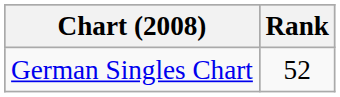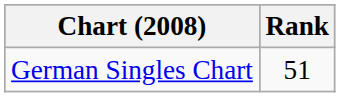German Singles Chart | Rank: 52 -> 51
